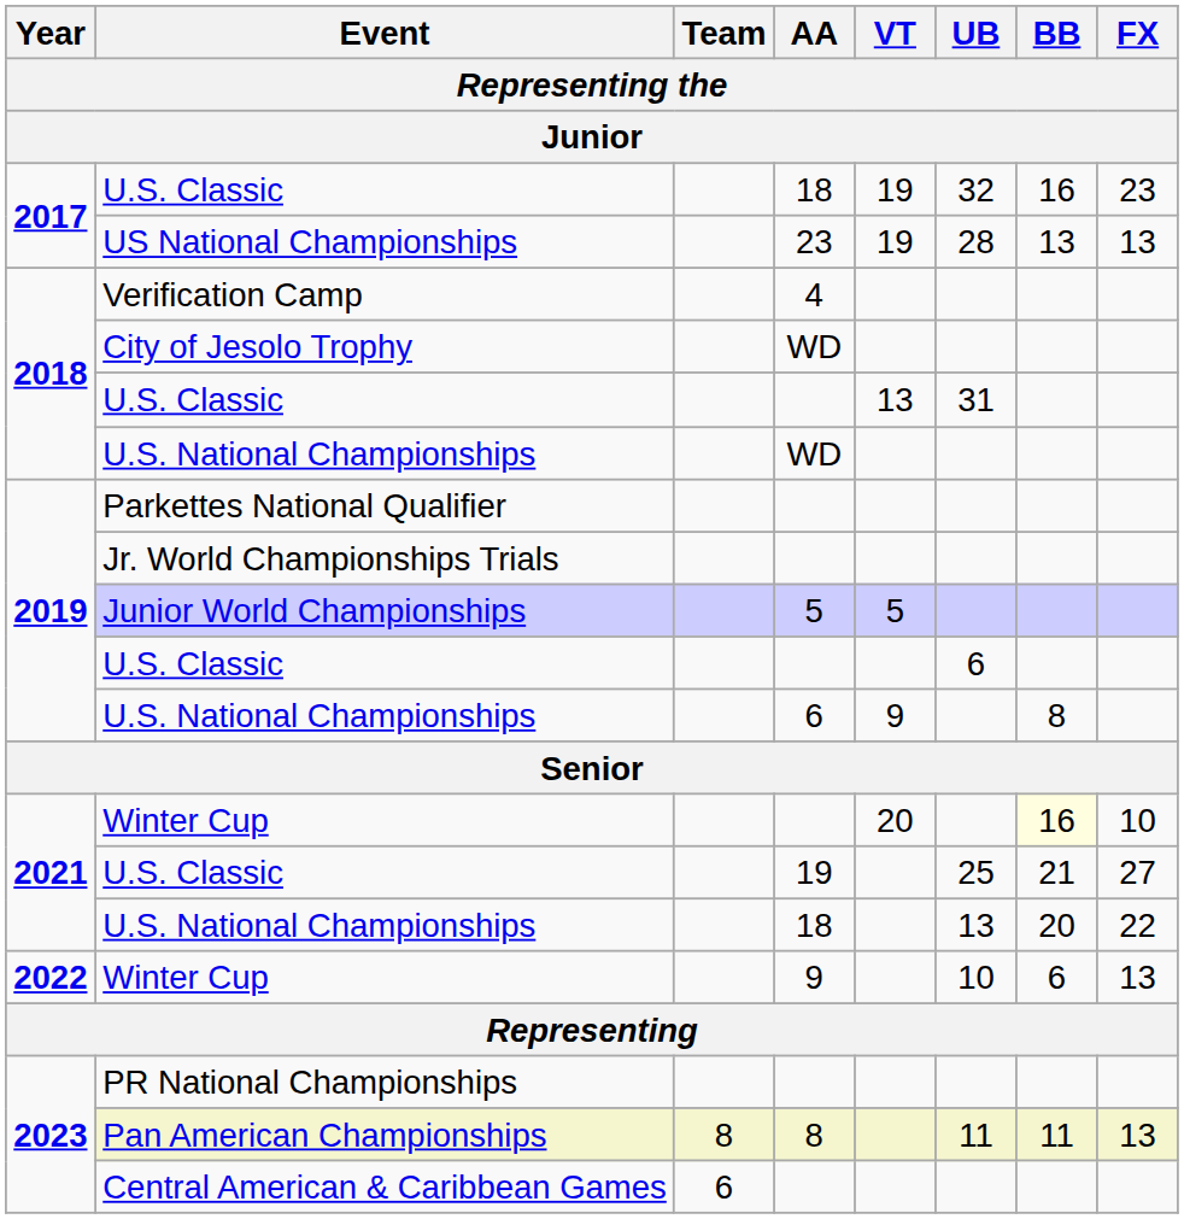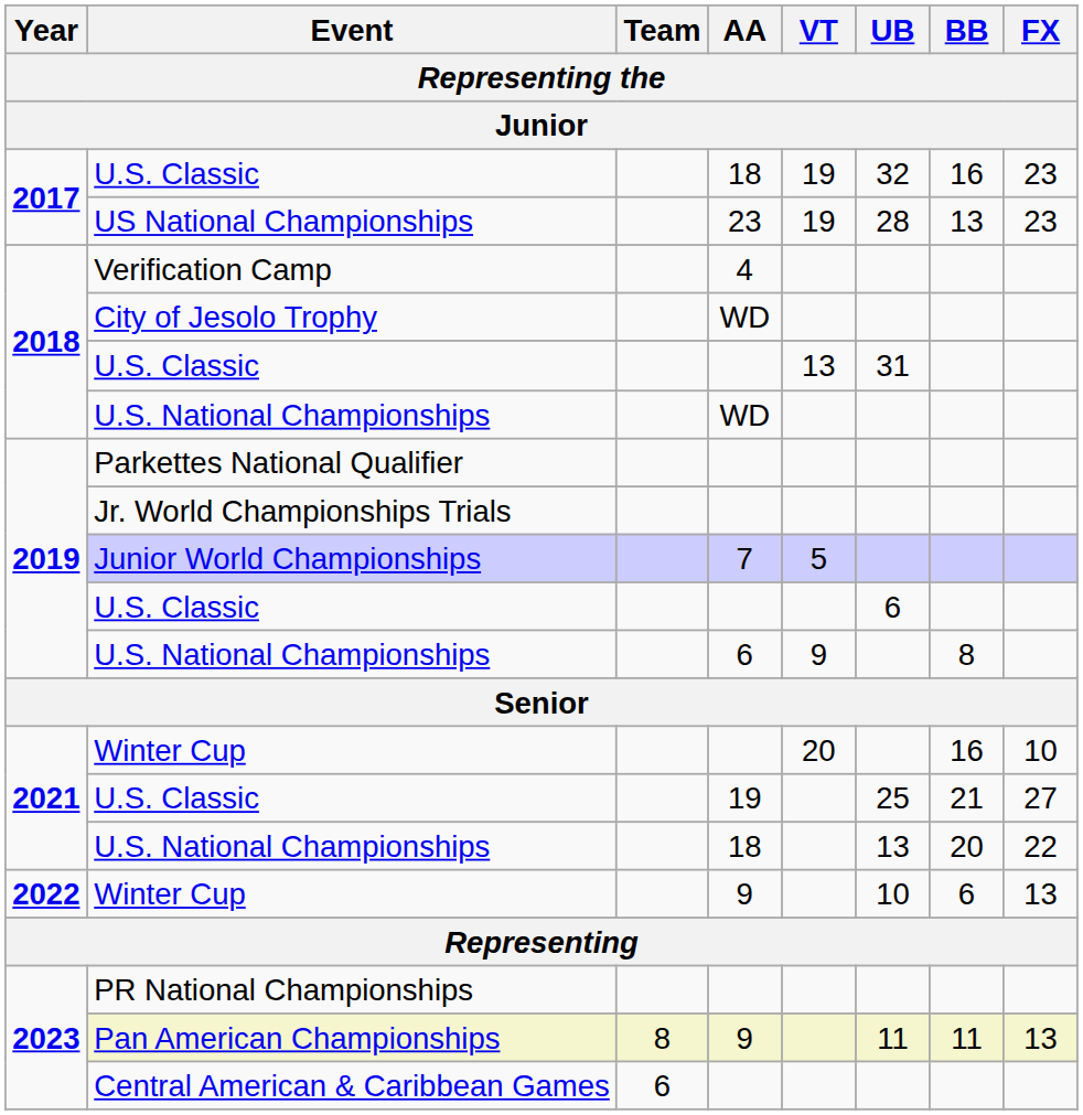US National Championships | FX: 13 -> 23
Junior World Championships | AA: 5 -> 7
2021 / Winter Cup | BB: lightyellow background -> no background
Pan American Championships | AA: 8 -> 9
